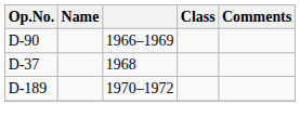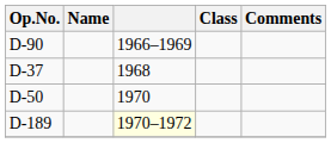+ row: D-50 | 1970
D-189 | column 3: no background -> lightyellow background
